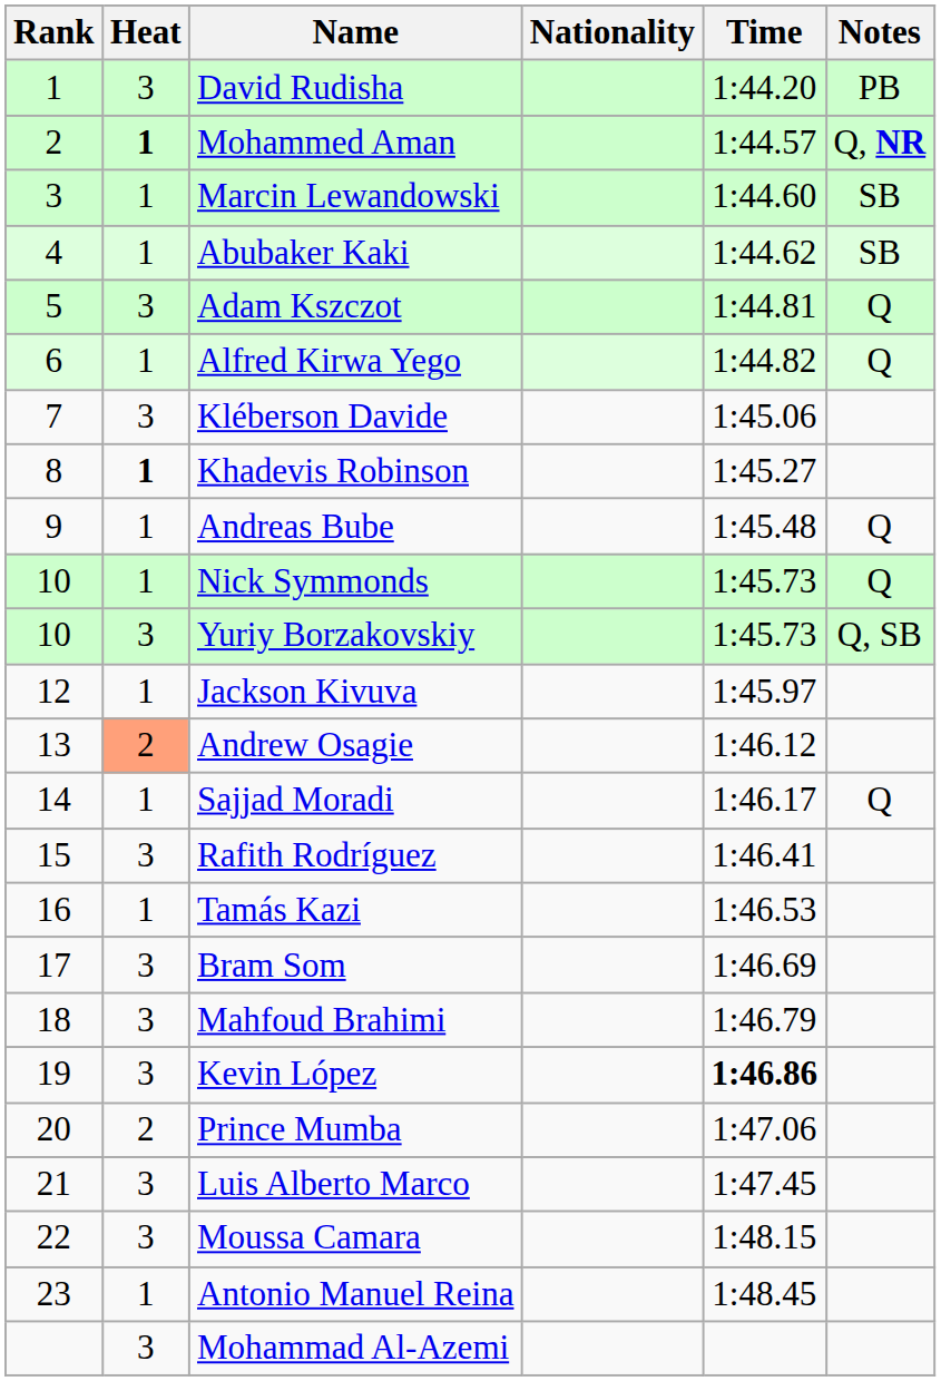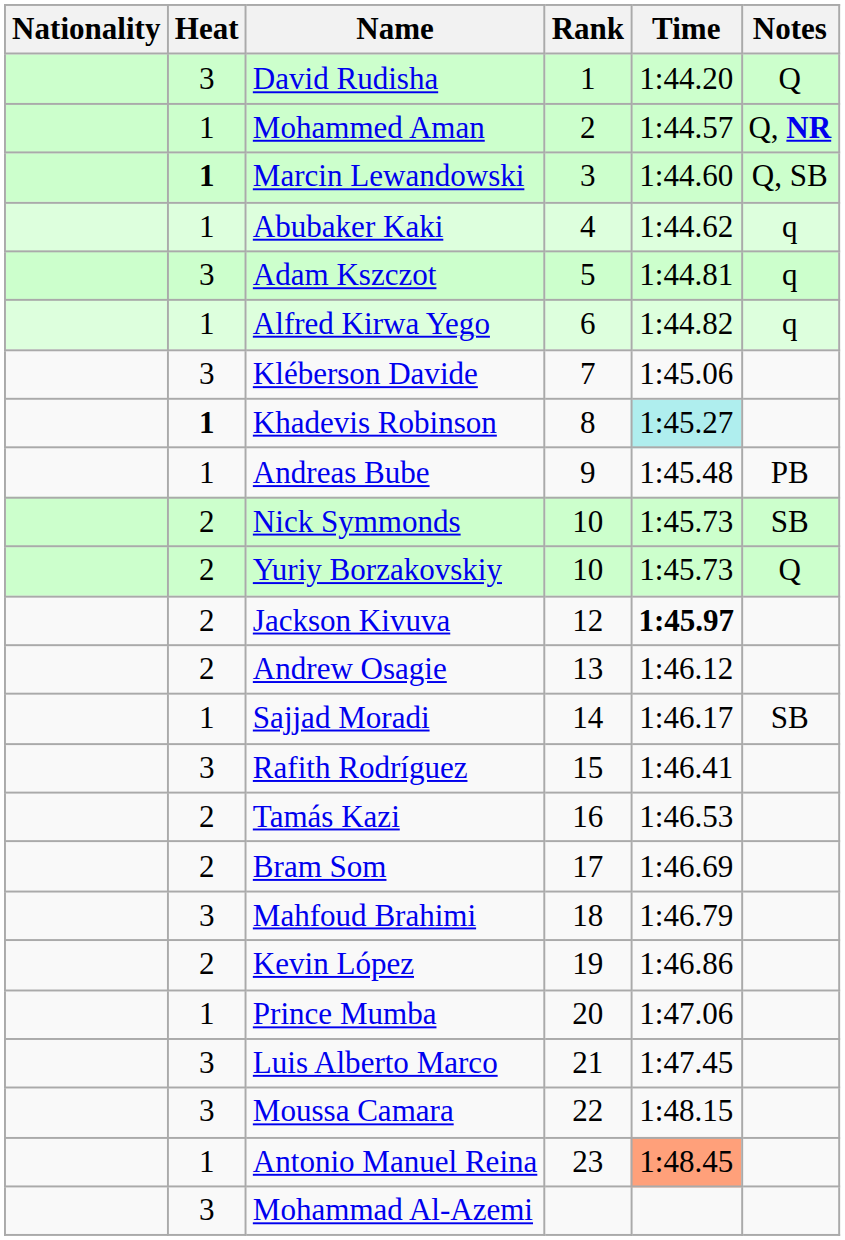columns swapped: Rank <-> Nationality
David Rudisha | Notes: PB -> Q
Mohammed Aman | Heat: bold -> normal
Marcin Lewandowski | Heat: normal -> bold
Marcin Lewandowski | Notes: SB -> Q, SB
Abubaker Kaki | Notes: SB -> q
Adam Kszczot | Notes: Q -> q
Alfred Kirwa Yego | Notes: Q -> q
Khadevis Robinson | Time: no background -> paleturquoise background
Andreas Bube | Notes: Q -> PB
Nick Symmonds | Heat: 1 -> 2
Nick Symmonds | Notes: Q -> SB
Yuriy Borzakovskiy | Heat: 3 -> 2
Yuriy Borzakovskiy | Notes: Q, SB -> Q
Jackson Kivuva | Heat: 1 -> 2
Jackson Kivuva | Time: normal -> bold
Andrew Osagie | Heat: lightsalmon background -> no background
Sajjad Moradi | Notes: Q -> SB
Tamás Kazi | Heat: 1 -> 2
Bram Som | Heat: 3 -> 2
Kevin López | Heat: 3 -> 2
Kevin López | Time: bold -> normal
Prince Mumba | Heat: 2 -> 1
Antonio Manuel Reina | Time: no background -> lightsalmon background
